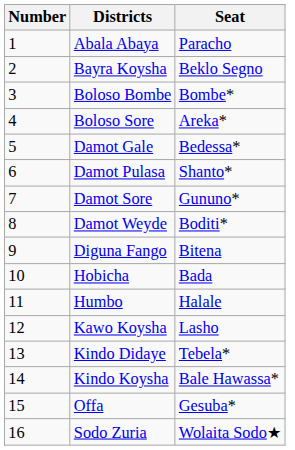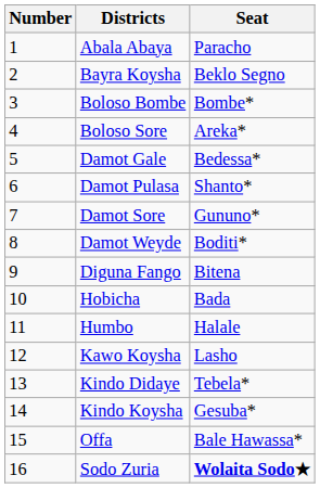Kindo Koysha | Seat: Bale Hawassa* -> Gesuba*
Offa | Seat: Gesuba* -> Bale Hawassa*
Sodo Zuria | Seat: normal -> bold
